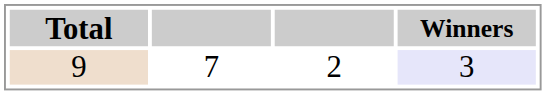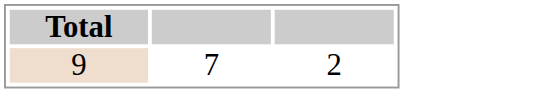- column: Winners | 3
